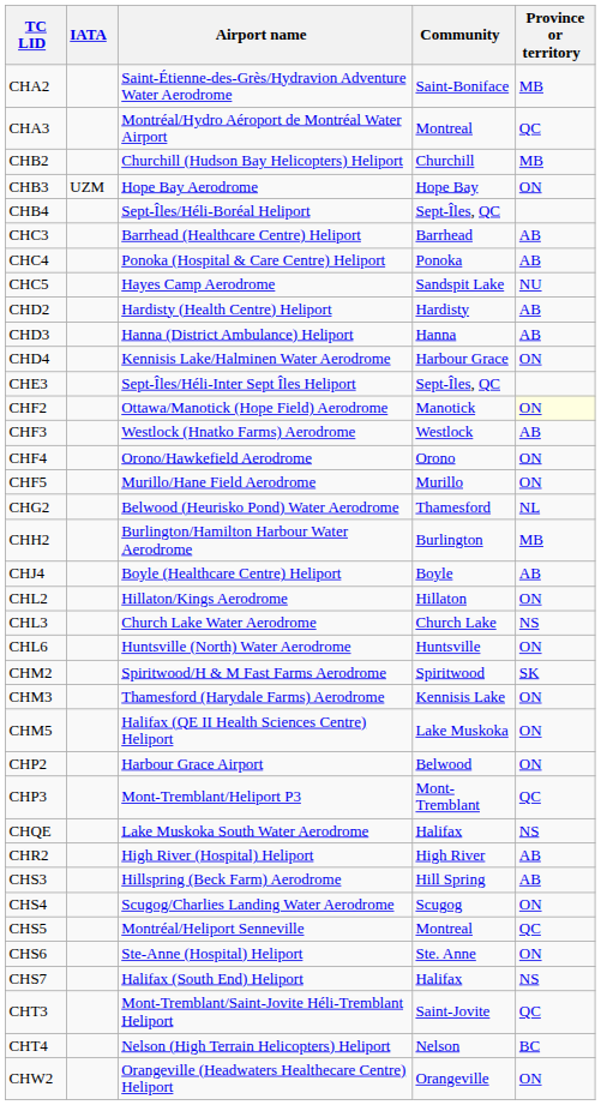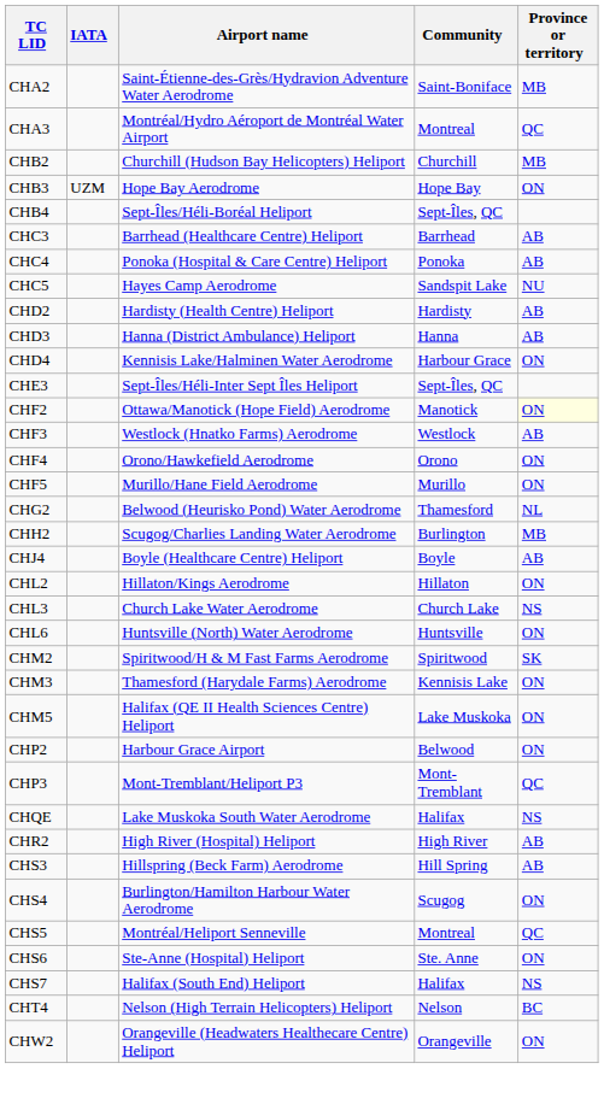CHH2 | Airport name: Burlington/Hamilton Harbour Water Aerodrome -> Scugog/Charlies Landing Water Aerodrome
CHS4 | Airport name: Scugog/Charlies Landing Water Aerodrome -> Burlington/Hamilton Harbour Water Aerodrome
- row: CHT3 | Mont-Tremblant/Saint-Jovite Héli-Tremblant Heliport | Saint-Jovite | QC
